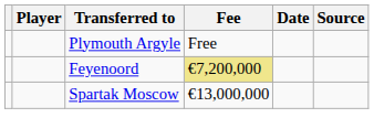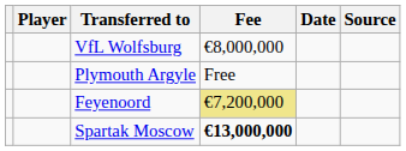+ row: VfL Wolfsburg | €8,000,000
Spartak Moscow | Fee: normal -> bold
